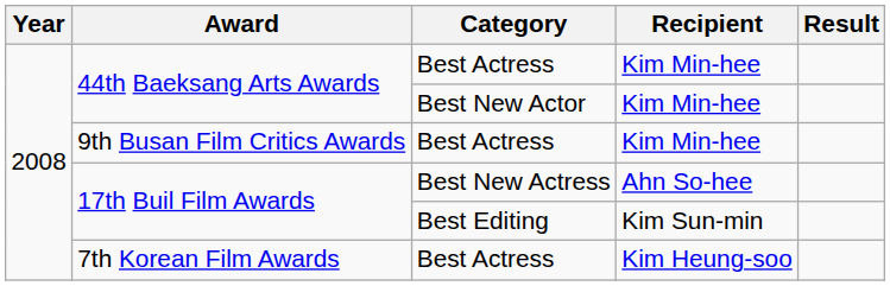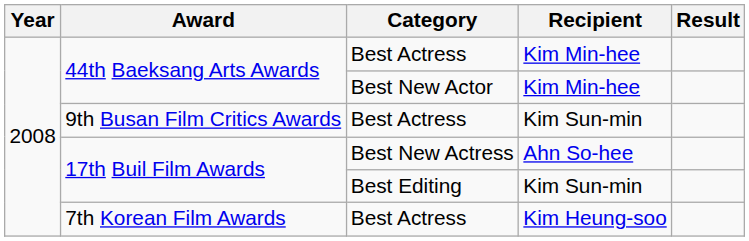9th Busan Film Critics Awards | Recipient: Kim Min-hee -> Kim Sun-min
